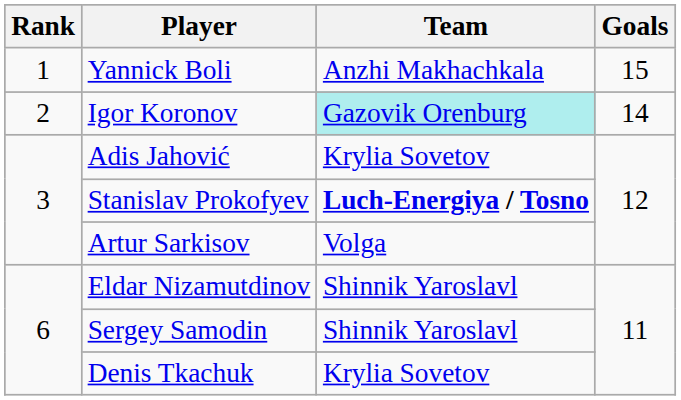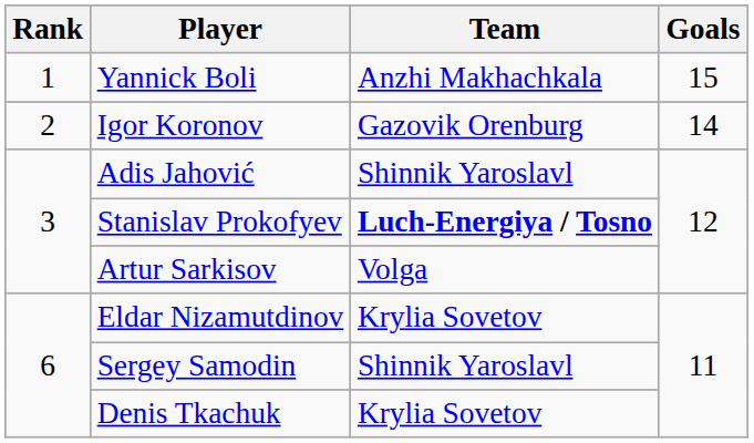Igor Koronov | Team: paleturquoise background -> no background
Adis Jahović | Team: Krylia Sovetov -> Shinnik Yaroslavl
Eldar Nizamutdinov | Team: Shinnik Yaroslavl -> Krylia Sovetov
